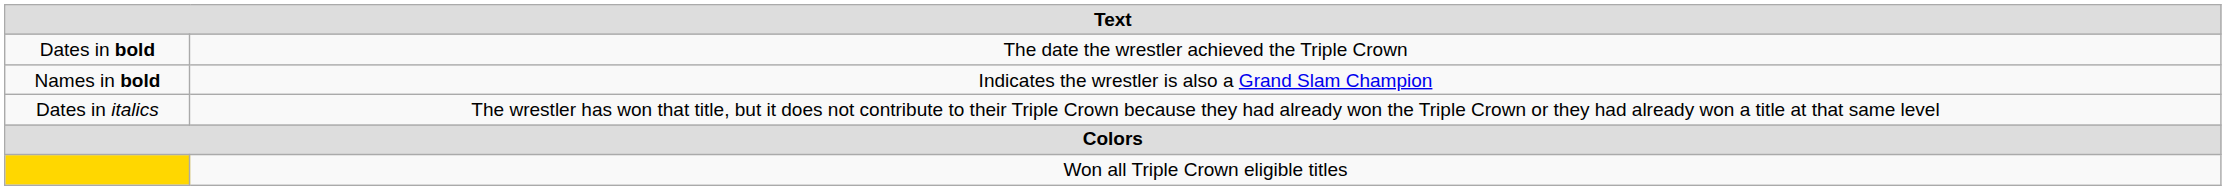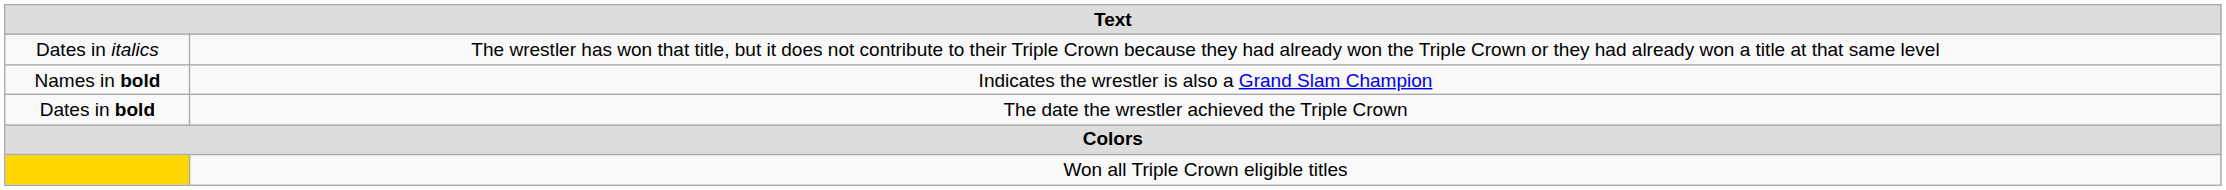rows swapped: Dates in bold <-> Dates in italics
